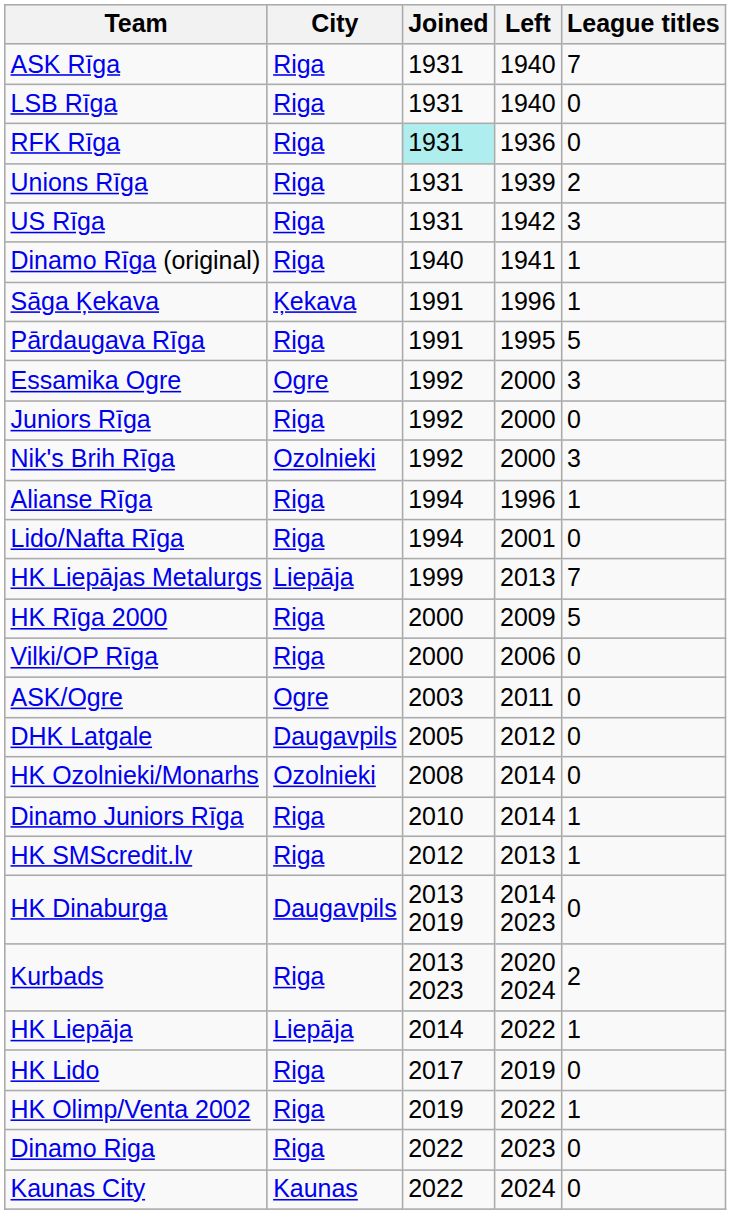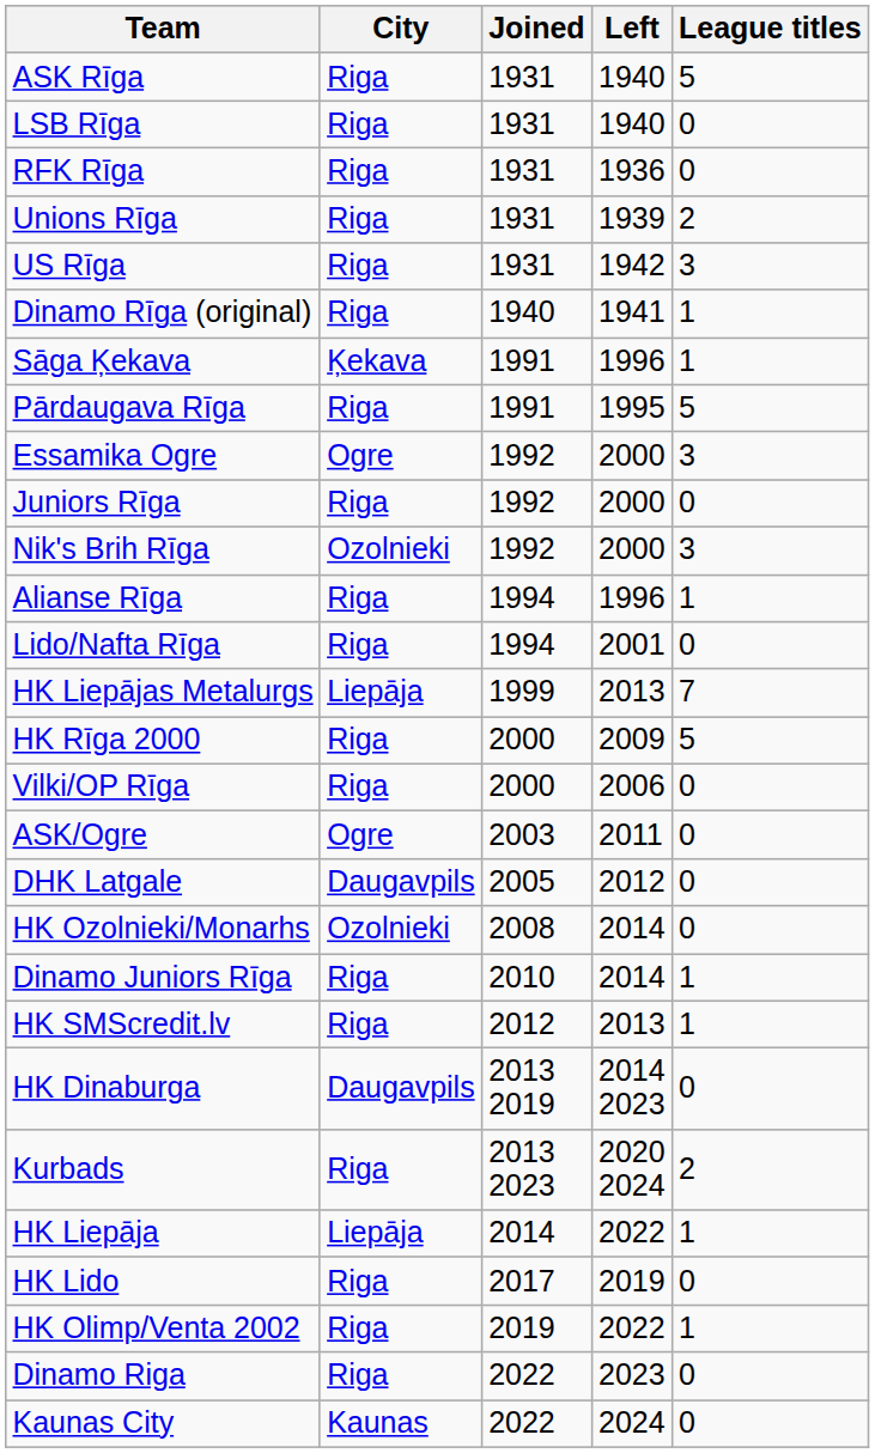ASK Rīga | League titles: 7 -> 5
RFK Rīga | Joined: paleturquoise background -> no background
